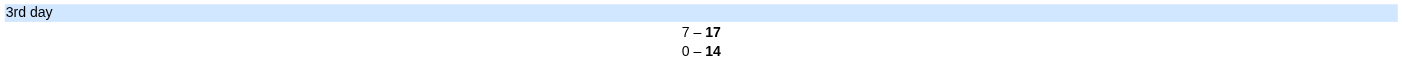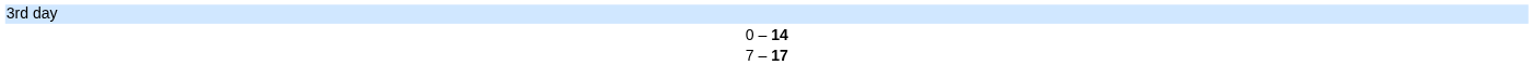rows swapped: 7 – 17 <-> 0 – 14
